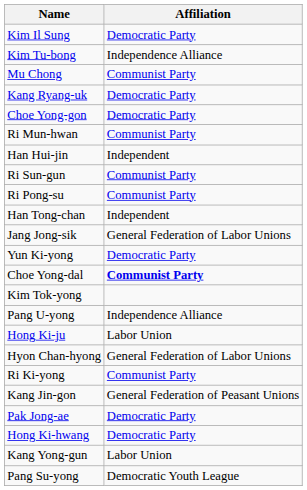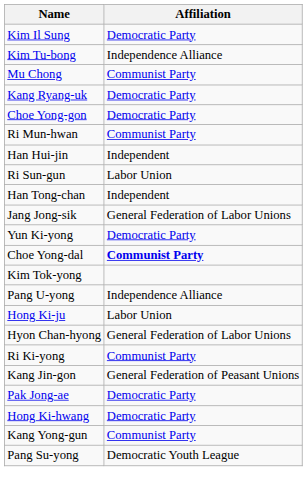Ri Sun-gun | Affiliation: Communist Party -> Labor Union
- row: Ri Pong-su | Communist Party
Kang Yong-gun | Affiliation: Labor Union -> Communist Party
